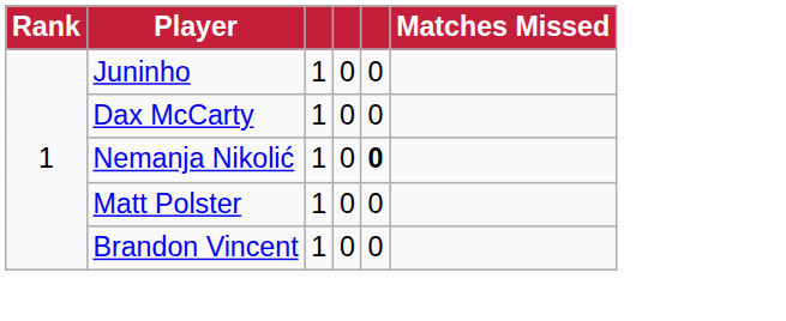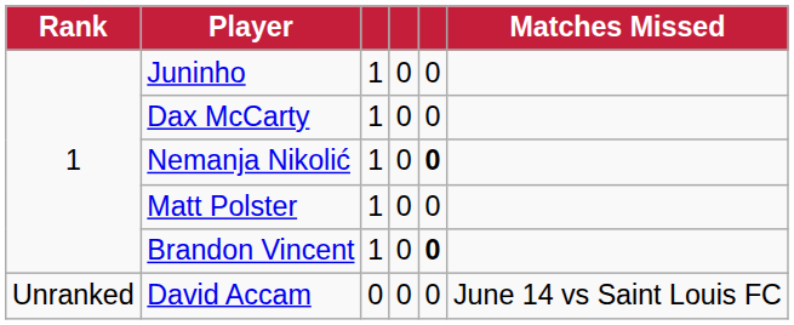Brandon Vincent | column 5: normal -> bold
+ row: Unranked | David Accam | 0 | 0 | 0 | June 14 vs Saint Louis FC
